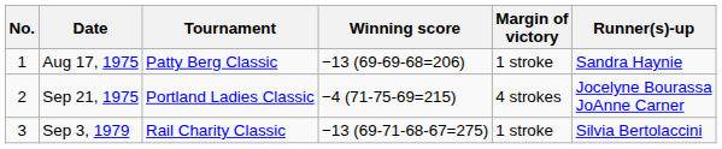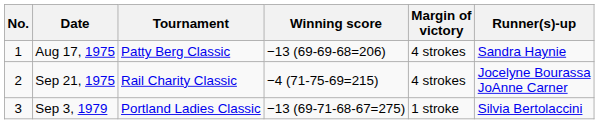Aug 17, 1975 | Margin of victory: 1 stroke -> 4 strokes
Sep 21, 1975 | Tournament: Portland Ladies Classic -> Rail Charity Classic
Sep 3, 1979 | Tournament: Rail Charity Classic -> Portland Ladies Classic
